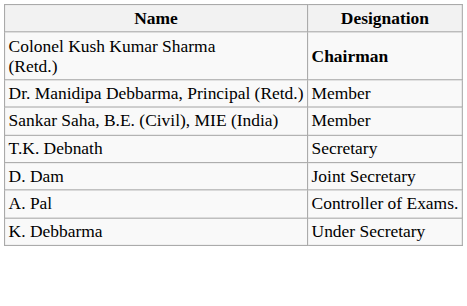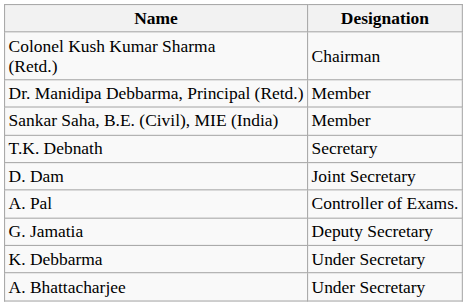Colonel Kush Kumar Sharma (Retd.) | Designation: bold -> normal
+ row: G. Jamatia | Deputy Secretary
+ row: A. Bhattacharjee | Under Secretary
